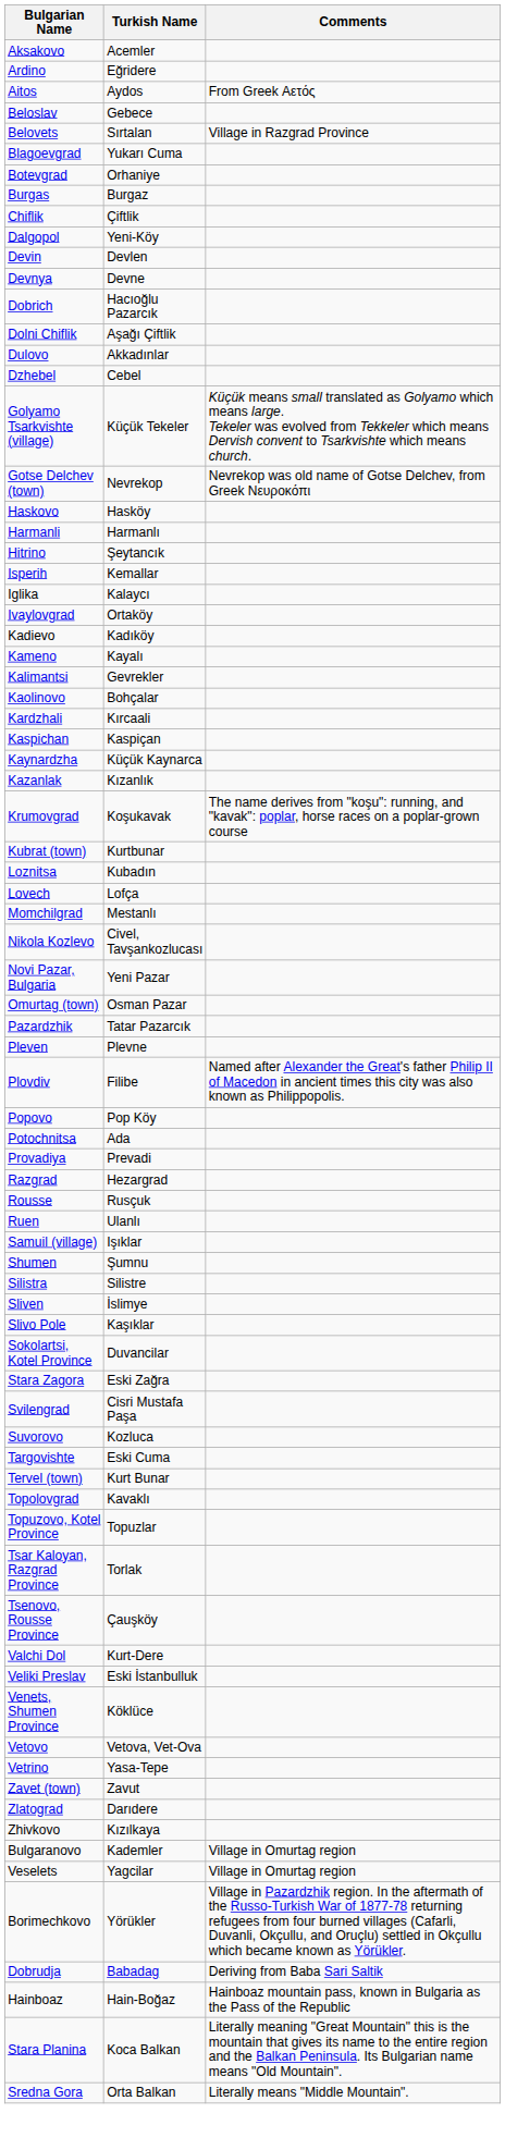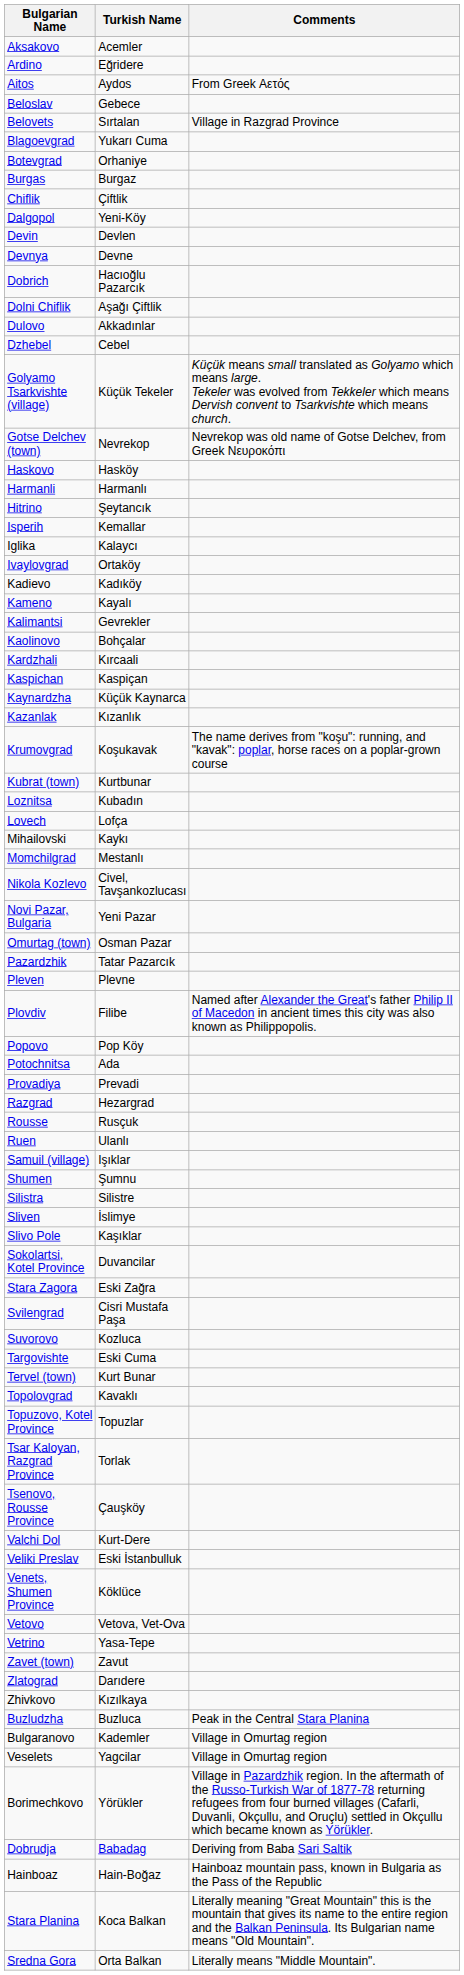+ row: Mihailovski | Kaykı
+ row: Buzludzha | Buzluca | Peak in the Central Stara Planina
